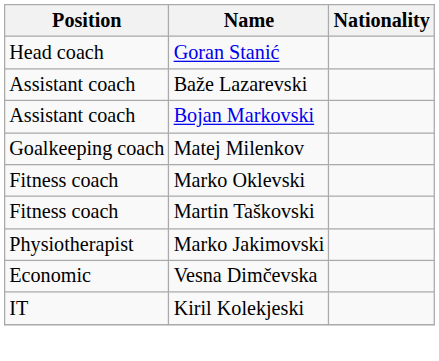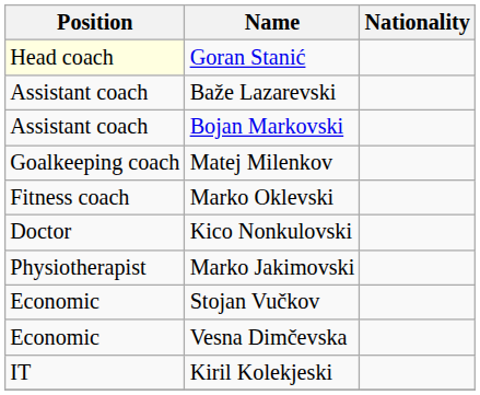Goran Stanić | Position: no background -> lightyellow background
- row: Fitness coach | Martin Taškovski
+ row: Doctor | Kico Nonkulovski
+ row: Economic | Stojan Vučkov
